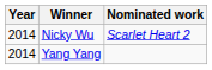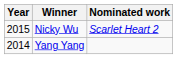Nicky Wu | Year: 2014 -> 2015
